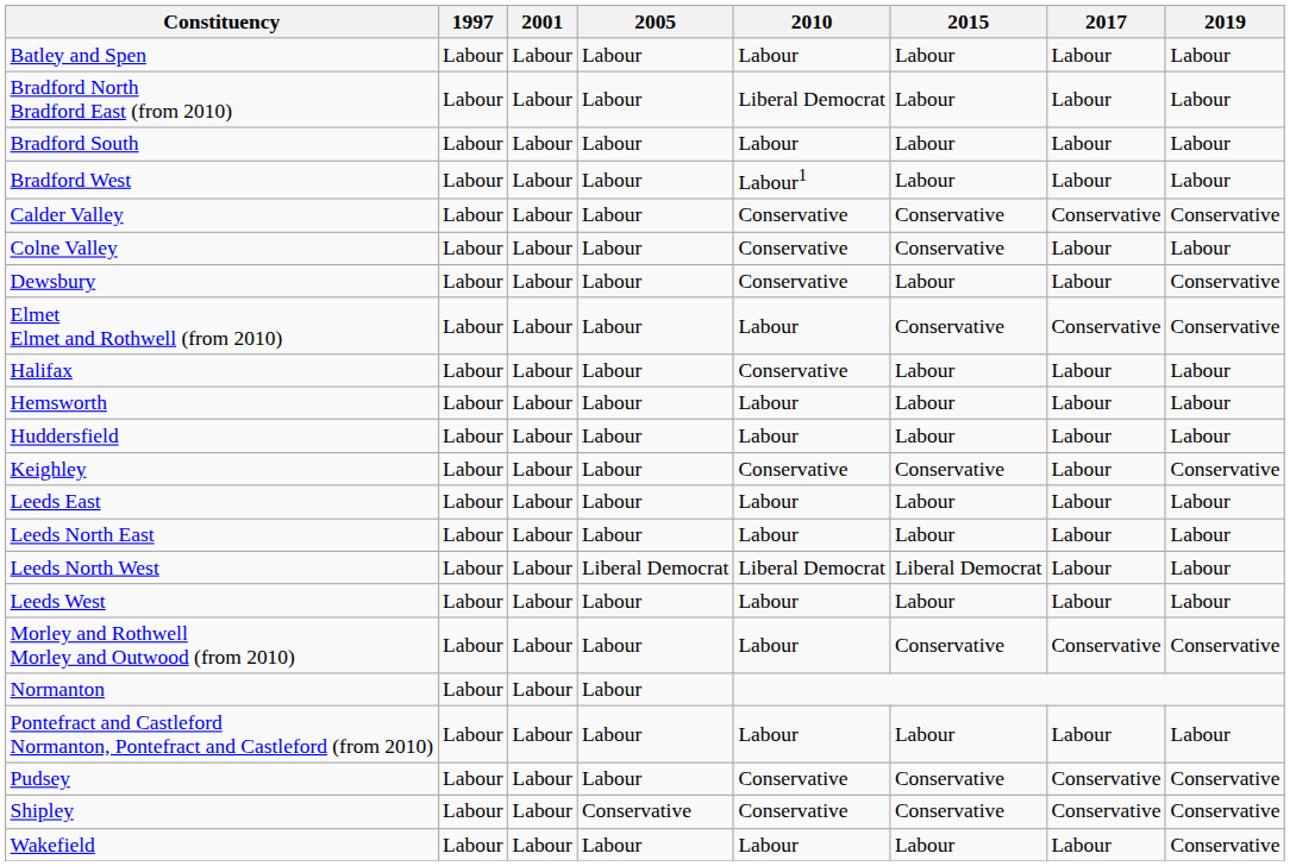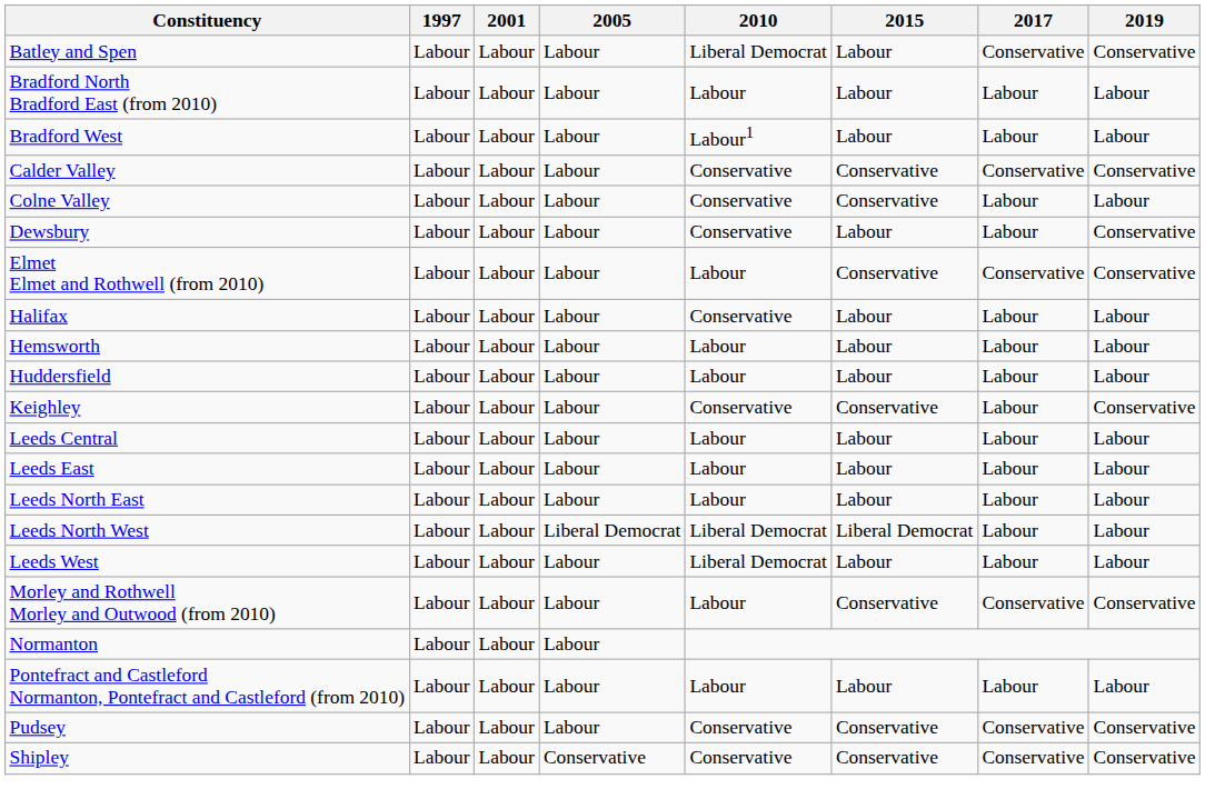Batley and Spen | 2010: Labour -> Liberal Democrat
Batley and Spen | 2017: Labour -> Conservative
Batley and Spen | 2019: Labour -> Conservative
Bradford North Bradford East (from 2010) | 2010: Liberal Democrat -> Labour
- row: Bradford South | Labour | Labour | Labour | Labour | Labour | Labour | Labour
+ row: Leeds Central | Labour | Labour | Labour | Labour | Labour | Labour | Labour
Leeds West | 2010: Labour -> Liberal Democrat
- row: Wakefield | Labour | Labour | Labour | Labour | Labour | Labour | Conservative
